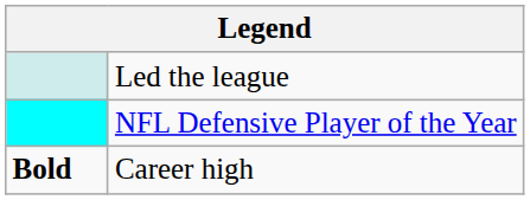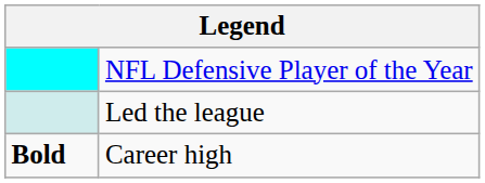rows swapped: NFL Defensive Player of the Year <-> Led the league
